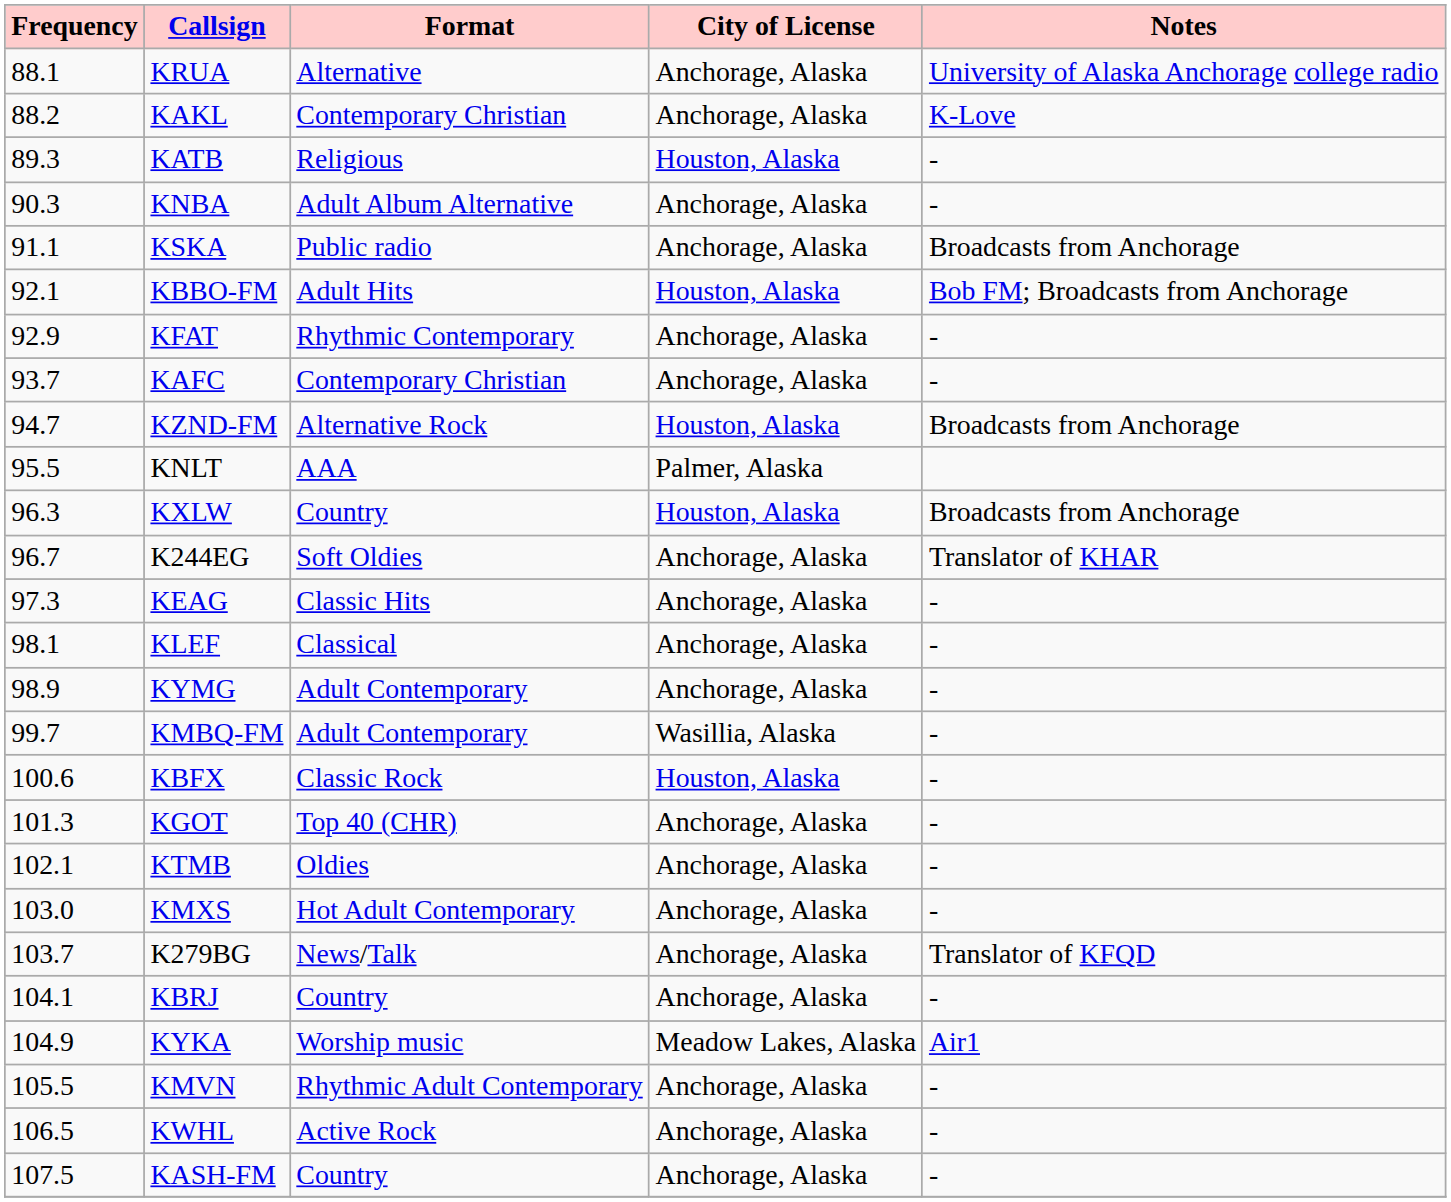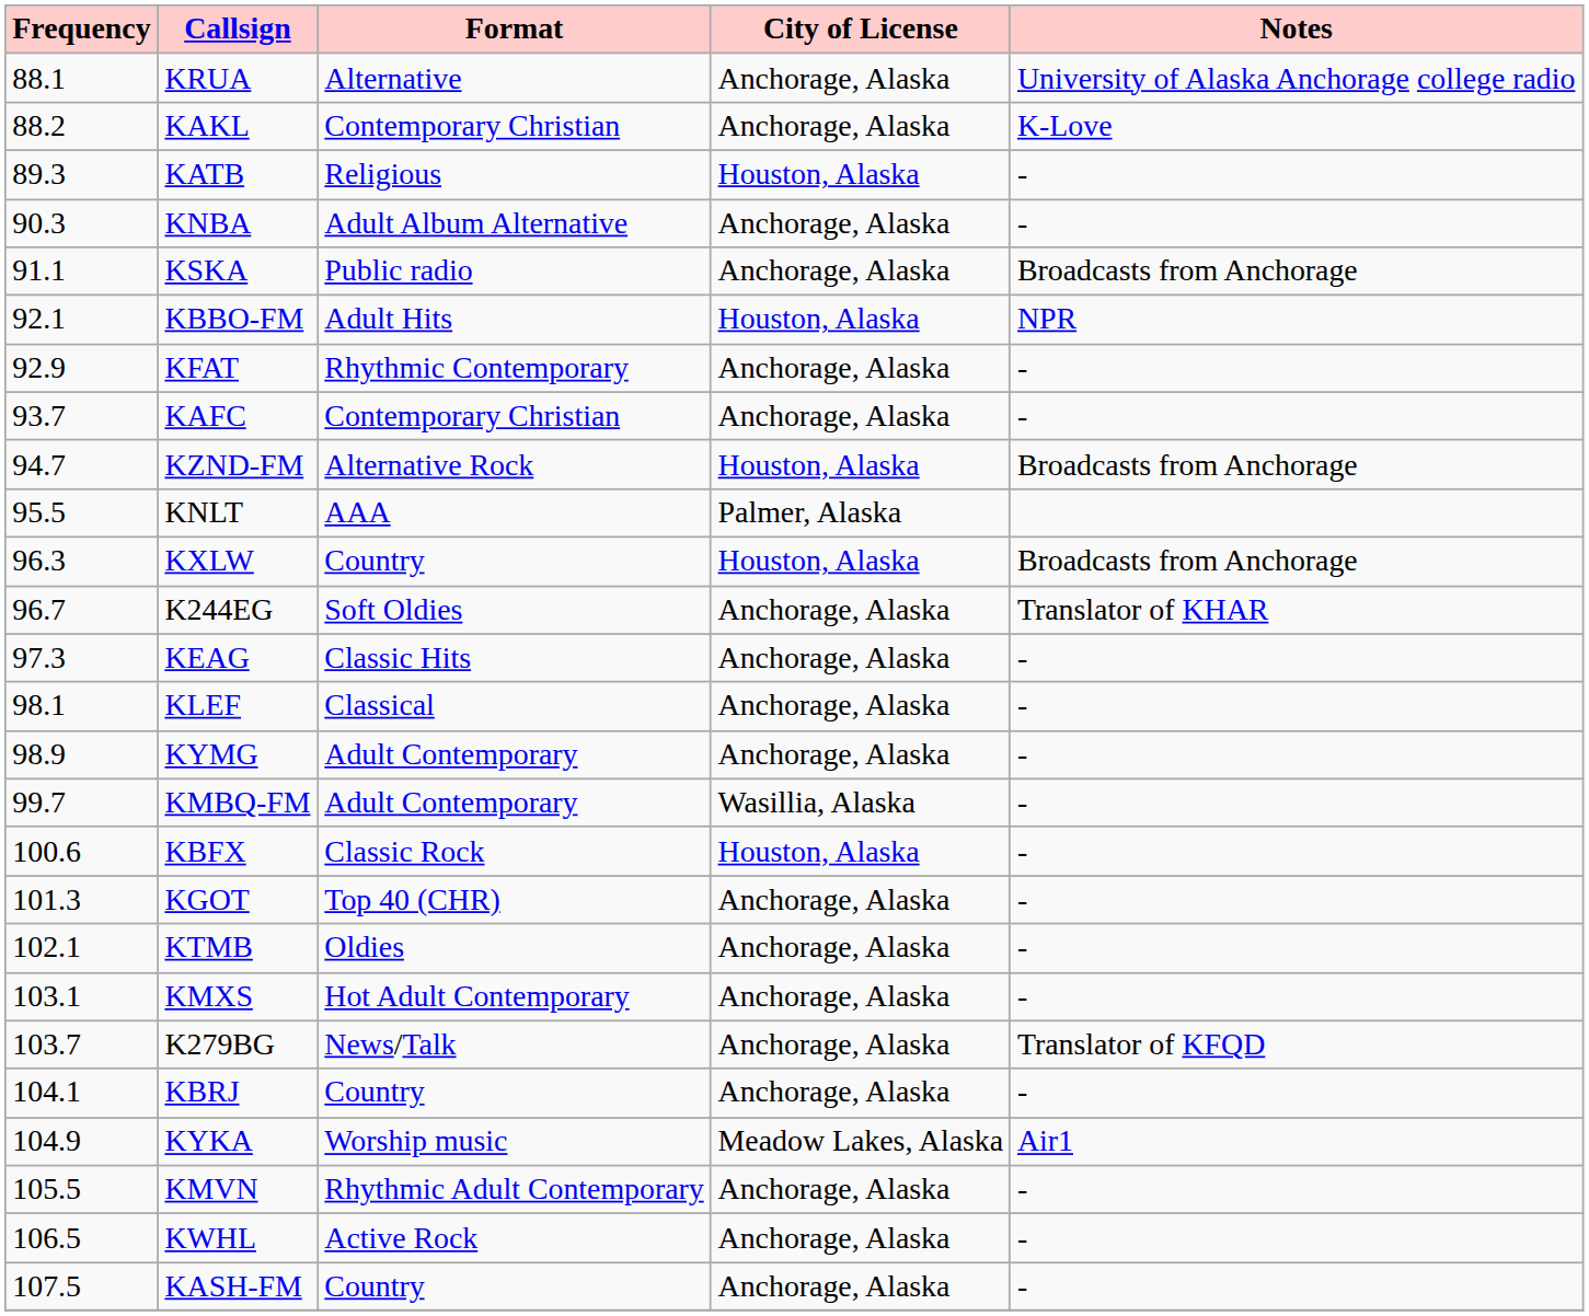KBBO-FM | Notes: Bob FM; Broadcasts from Anchorage -> NPR
KMXS | Frequency: 103.0 -> 103.1
